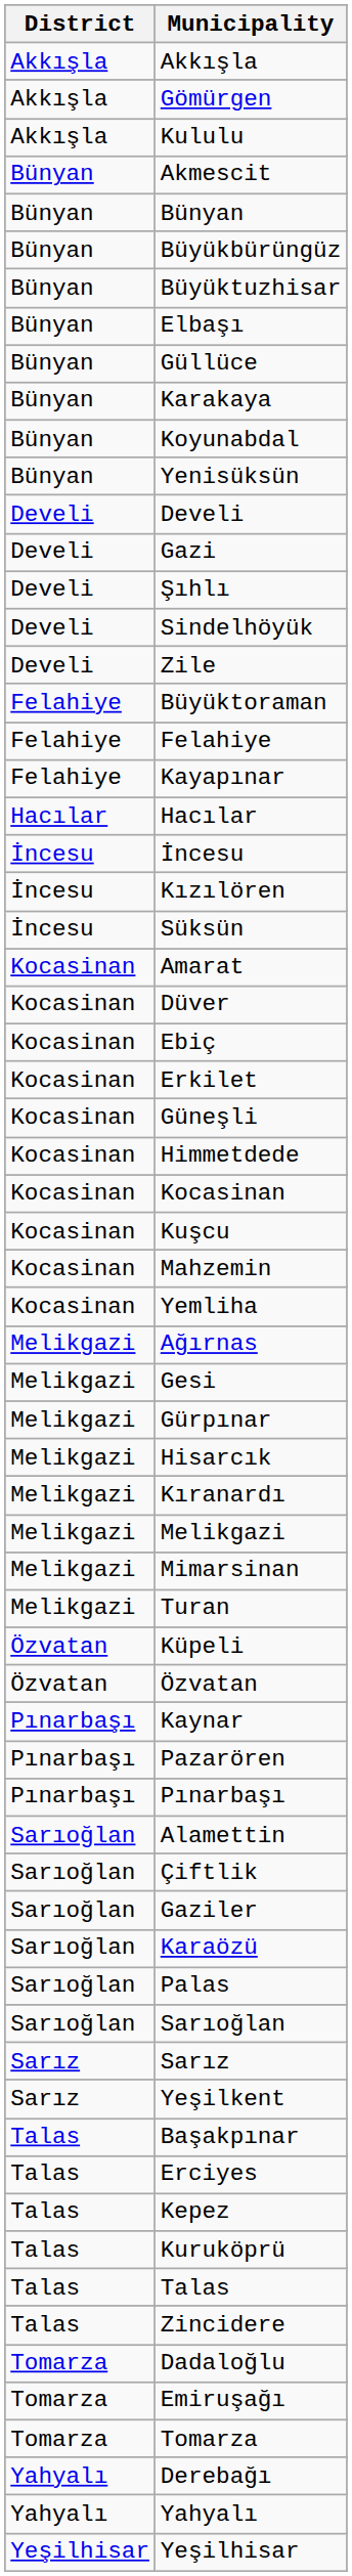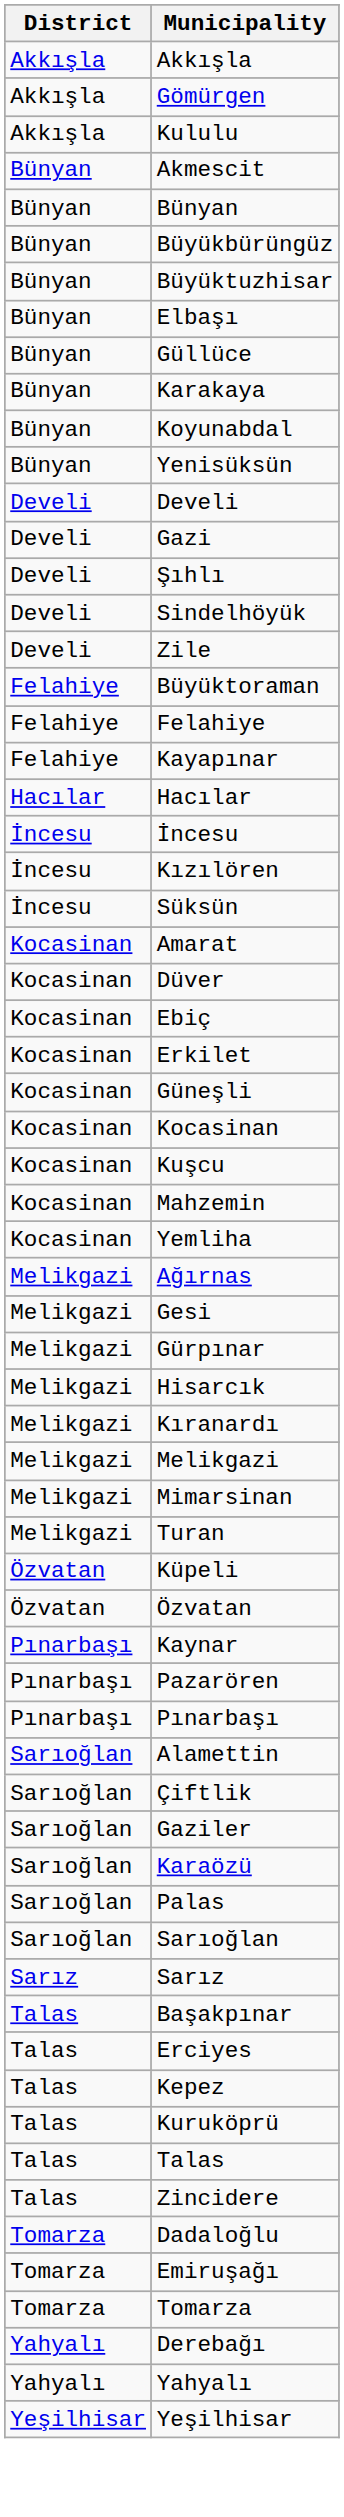- row: Kocasinan | Himmetdede
- row: Sarız | Yeşilkent
